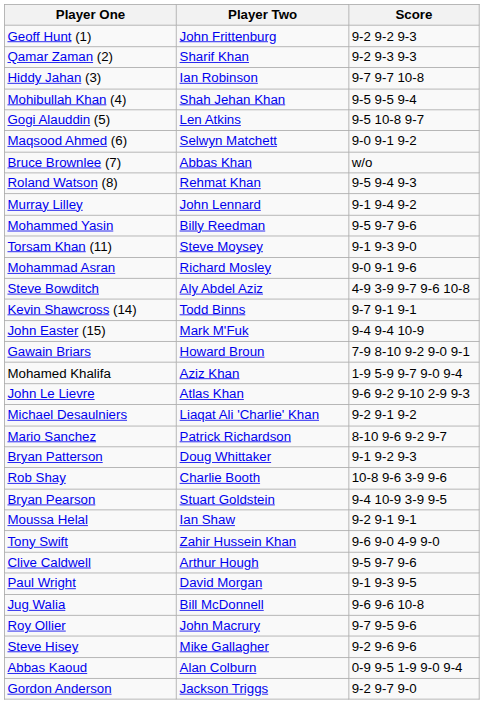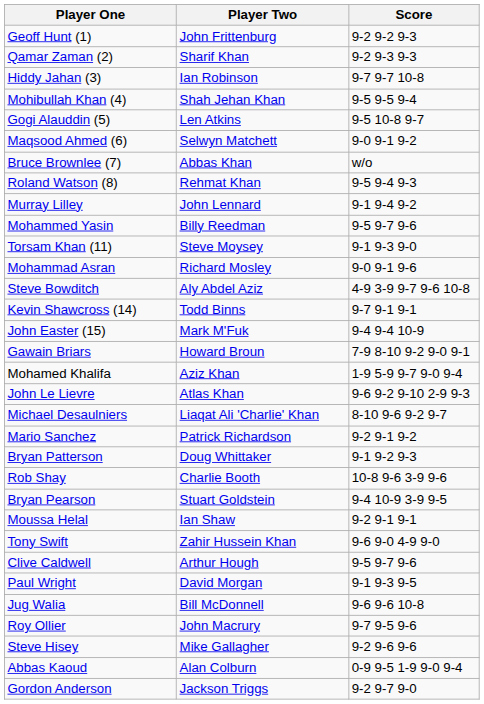Michael Desaulniers | Score: 9-2 9-1 9-2 -> 8-10 9-6 9-2 9-7
Mario Sanchez | Score: 8-10 9-6 9-2 9-7 -> 9-2 9-1 9-2
